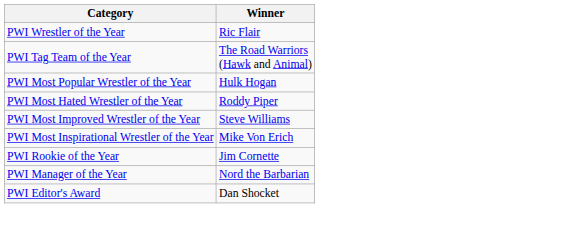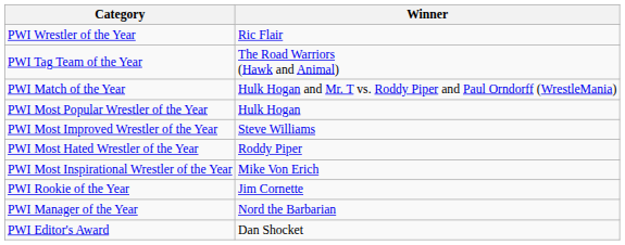+ row: PWI Match of the Year | Hulk Hogan and Mr. T vs. Roddy Piper and Paul Orndorff (WrestleMania)
rows swapped: PWI Most Hated Wrestler of the Year <-> PWI Most Improved Wrestler of the Year
